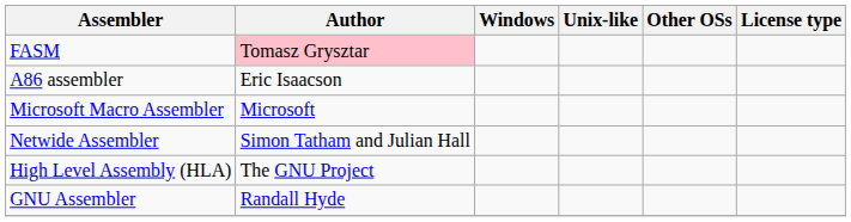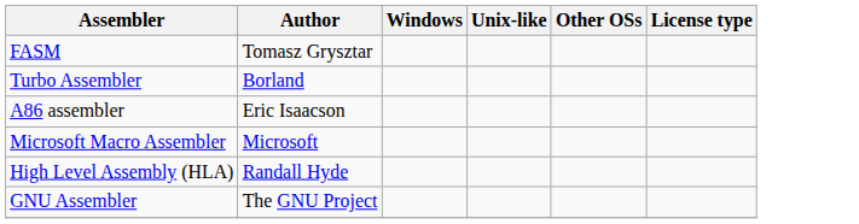FASM | Author: pink background -> no background
+ row: Turbo Assembler | Borland
- row: Netwide Assembler | Simon Tatham and Julian Hall
High Level Assembly (HLA) | Author: The GNU Project -> Randall Hyde
GNU Assembler | Author: Randall Hyde -> The GNU Project
